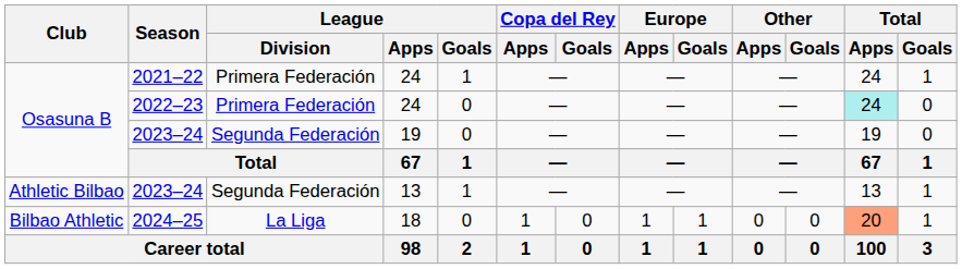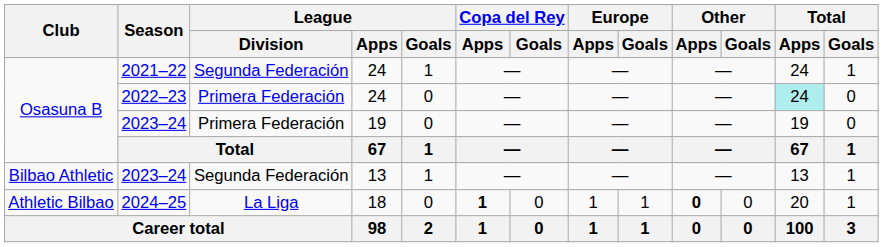2021–22 | League / Division: Primera Federación -> Segunda Federación
2023–24 / 19 | League / Division: Segunda Federación -> Primera Federación
2023–24 / 13 | Club: Athletic Bilbao -> Bilbao Athletic
2024–25 | Club: Bilbao Athletic -> Athletic Bilbao
2024–25 | Copa del Rey / Apps: normal -> bold
2024–25 | Other / Apps: normal -> bold
2024–25 | Total / Apps: lightsalmon background -> no background
